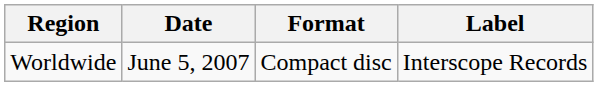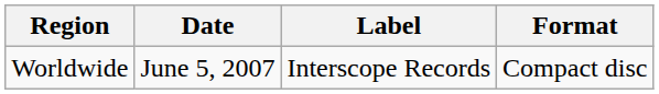columns swapped: Label <-> Format
